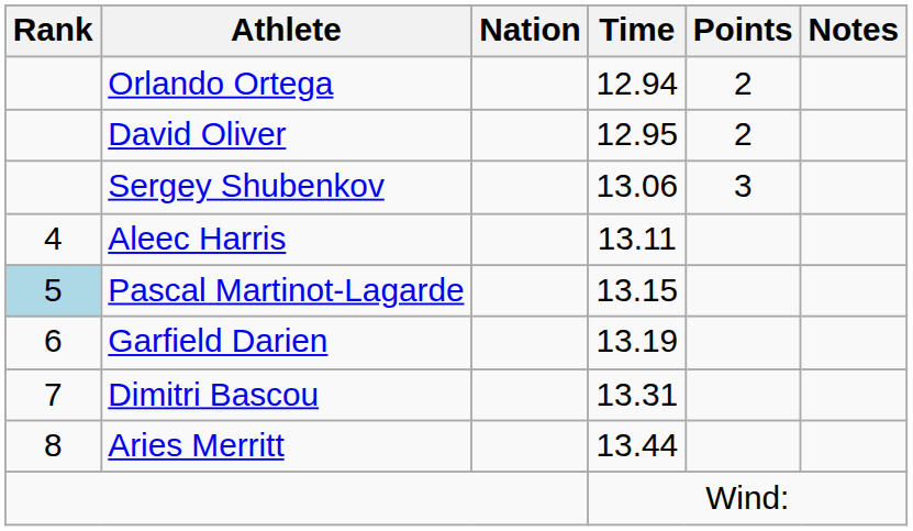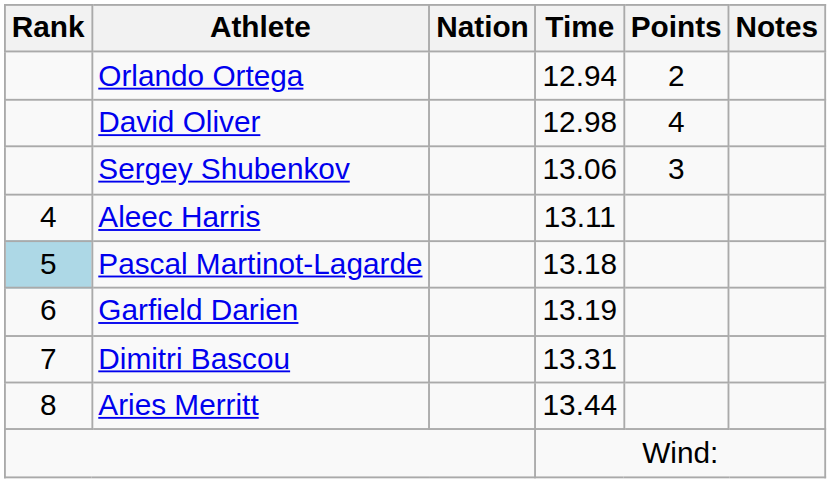David Oliver | Time: 12.95 -> 12.98
David Oliver | Points: 2 -> 4
Pascal Martinot-Lagarde | Time: 13.15 -> 13.18
